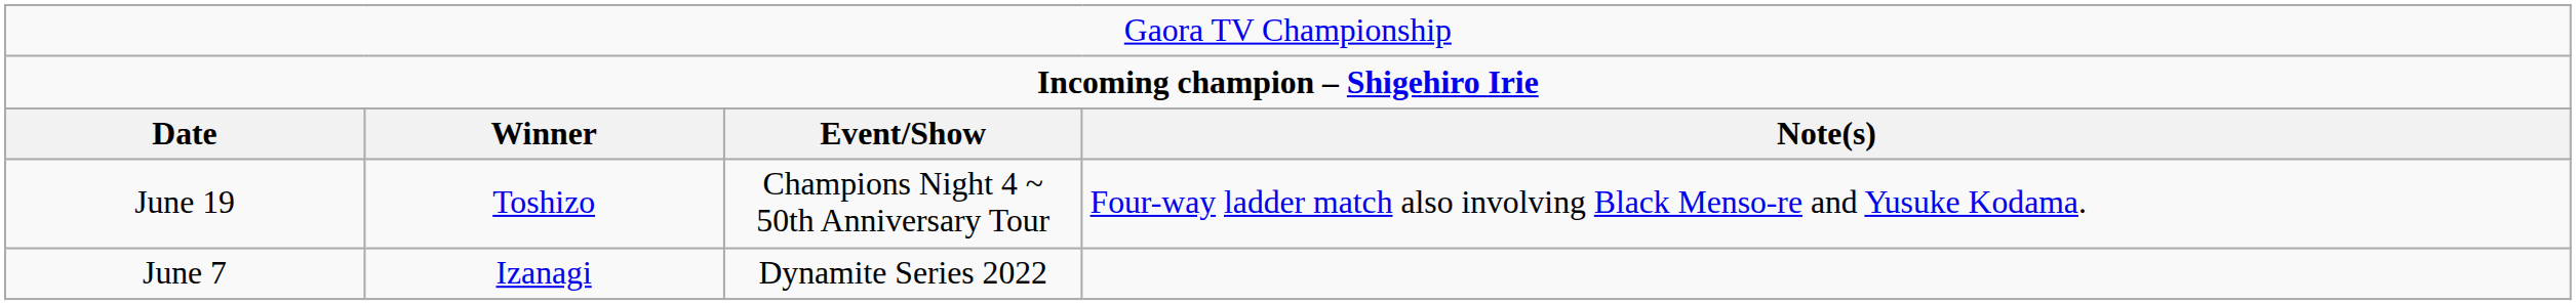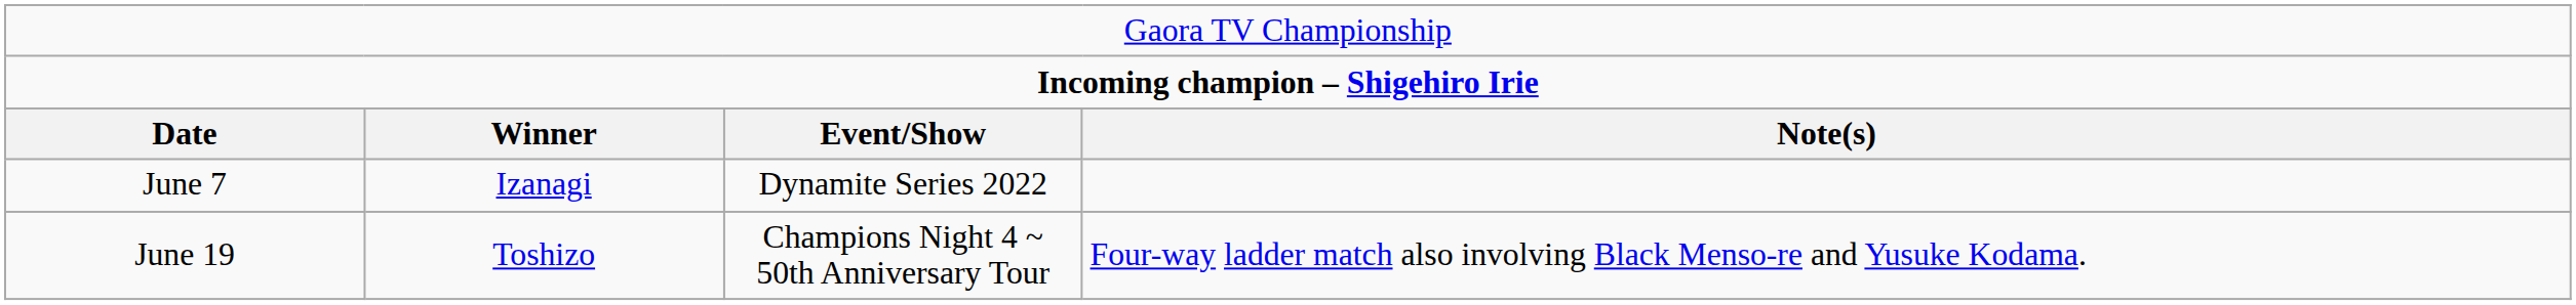rows swapped: June 7 <-> June 19
